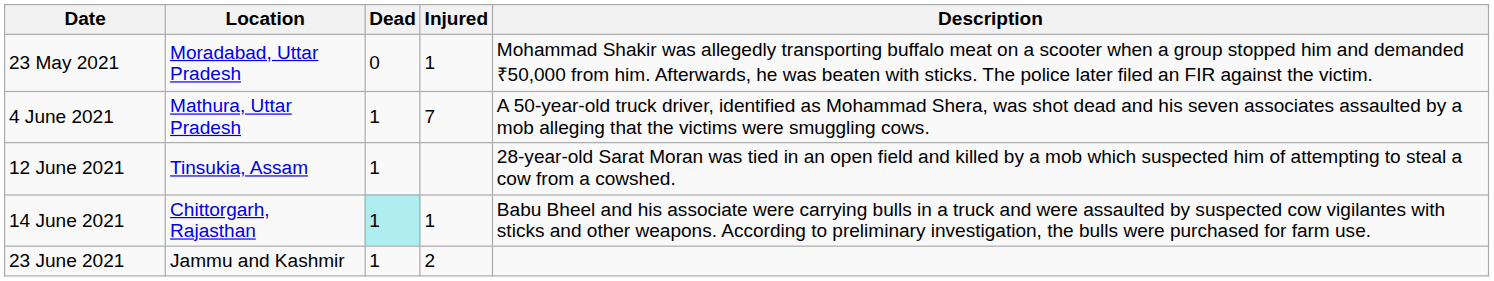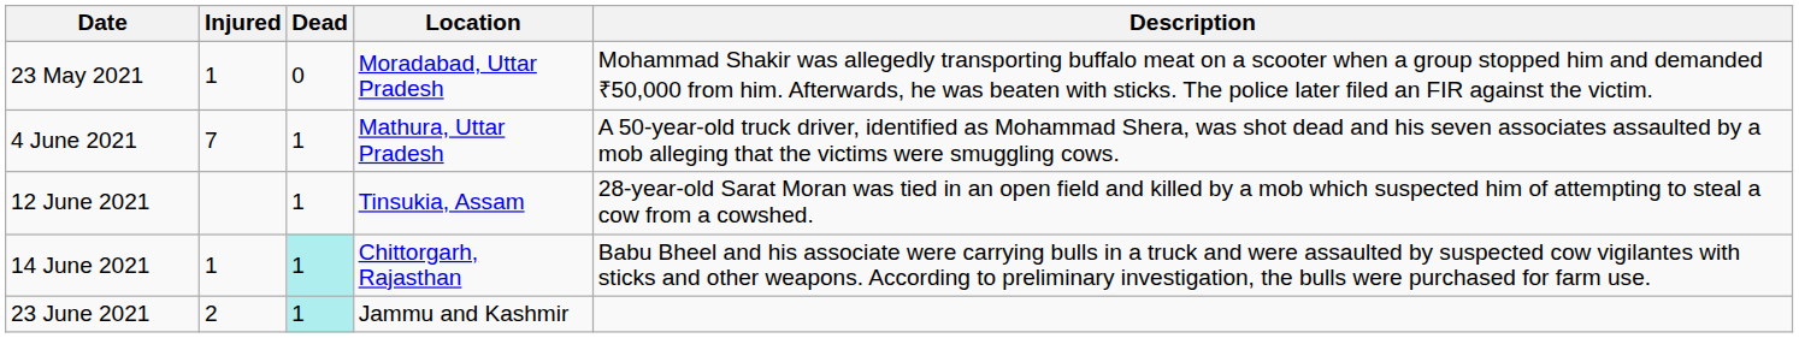columns swapped: Location <-> Injured
23 June 2021 | Dead: no background -> paleturquoise background
